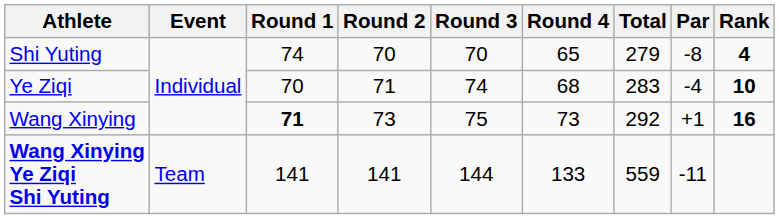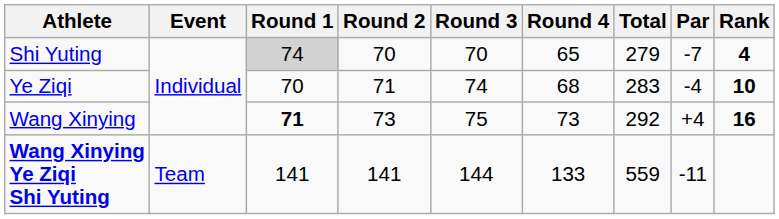Shi Yuting | Round 1: no background -> lightgrey background
Shi Yuting | Par: -8 -> -7
Wang Xinying | Par: +1 -> +4
